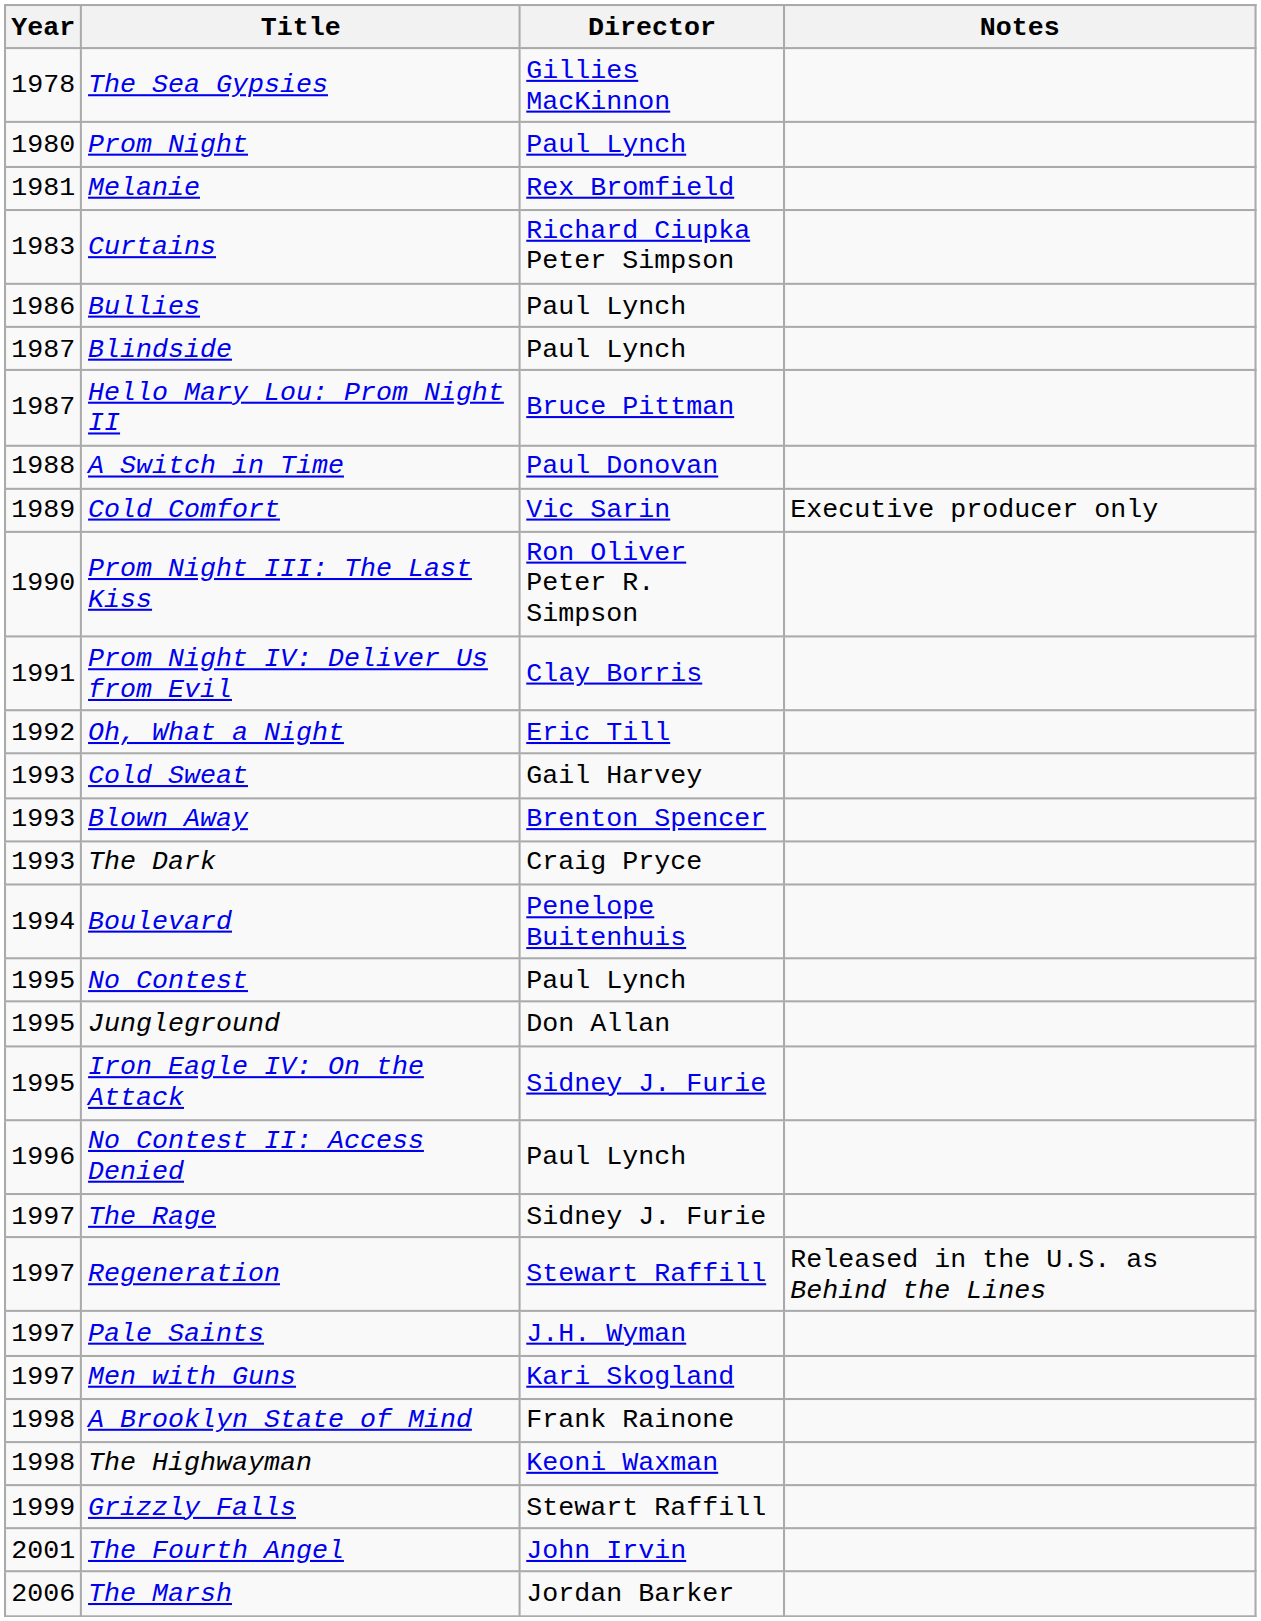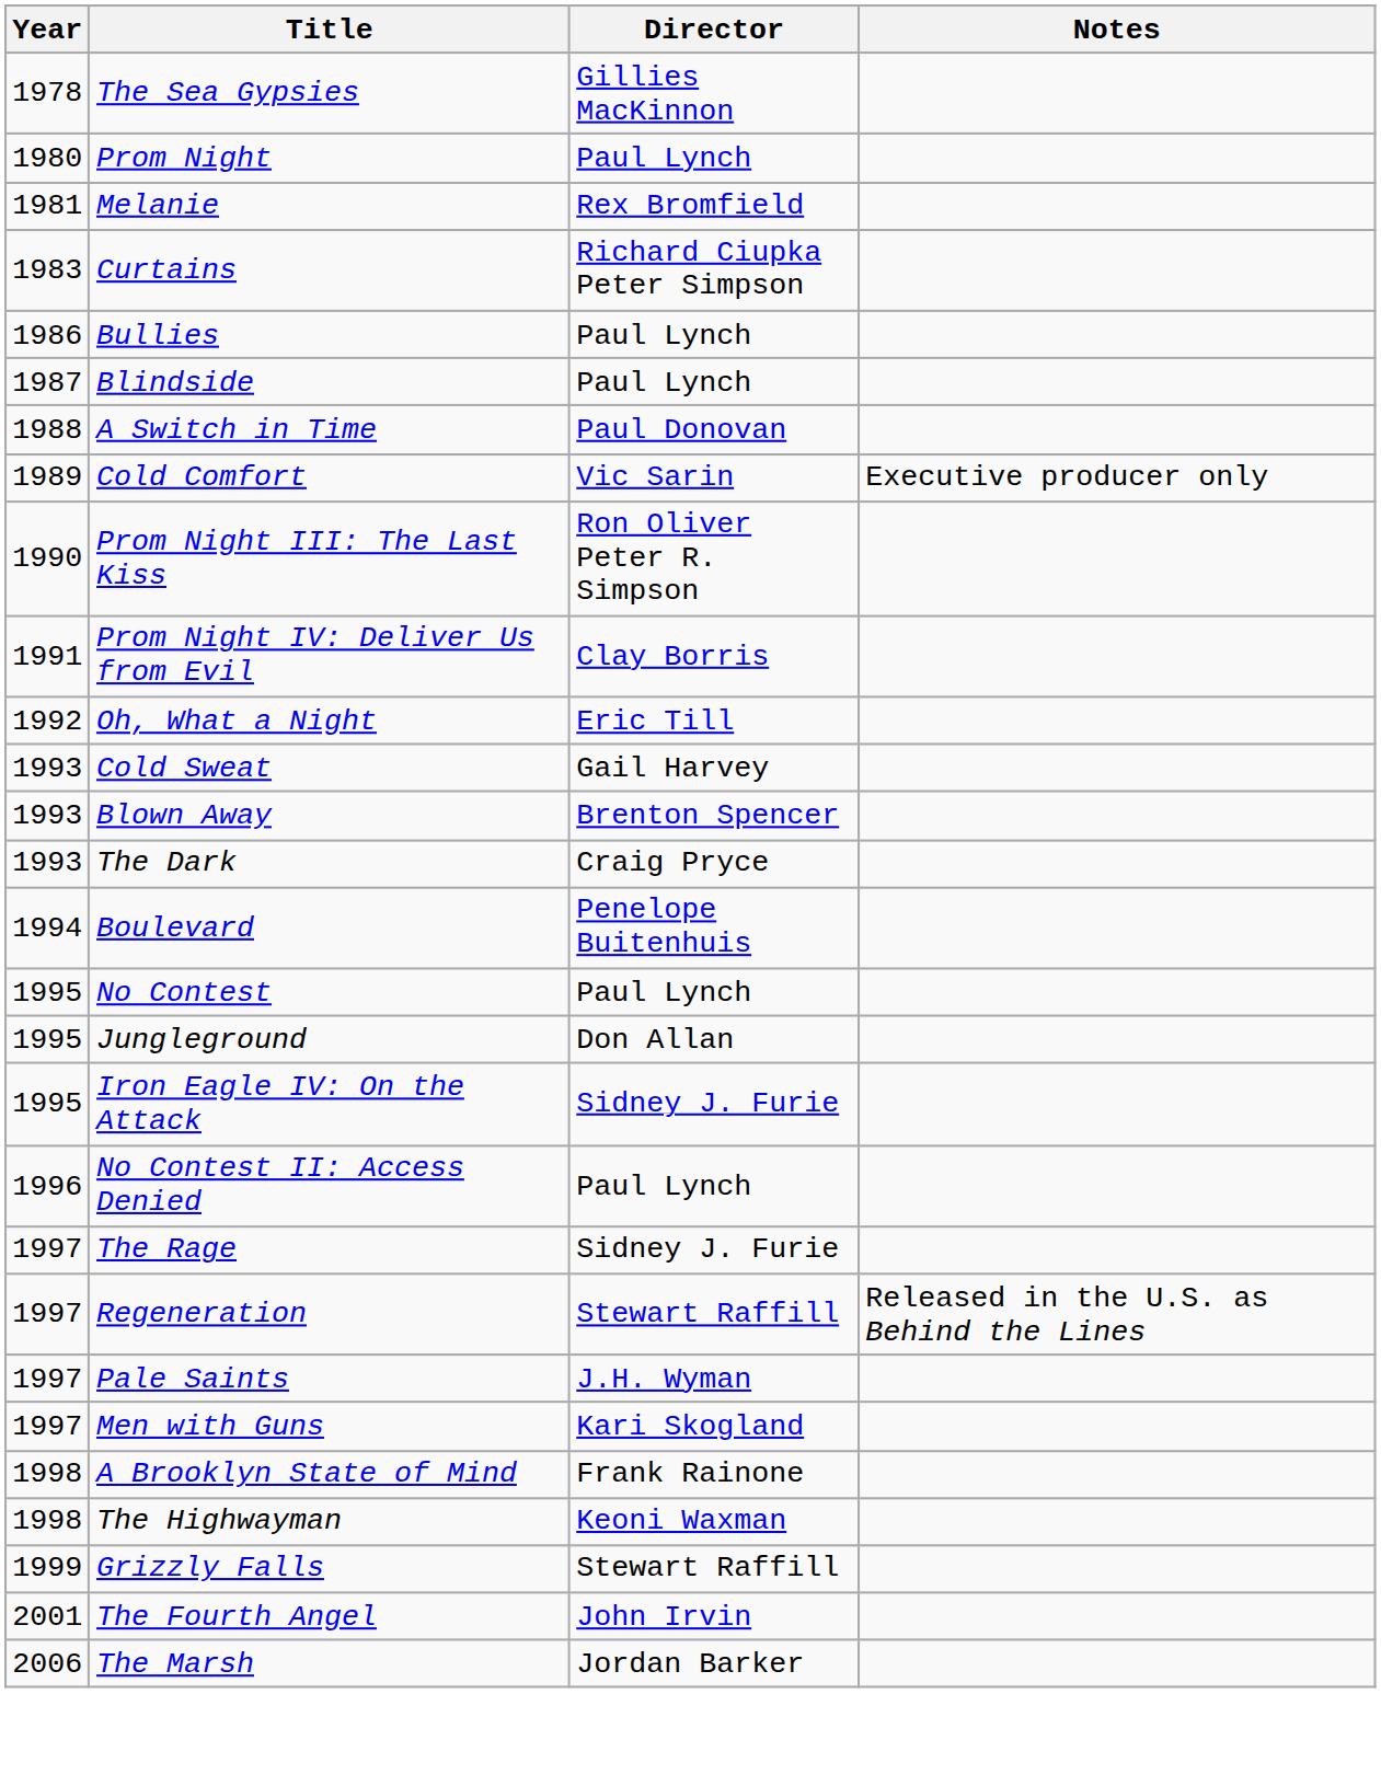- row: 1987 | Hello Mary Lou: Prom Night II | Bruce Pittman
